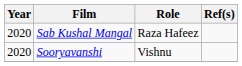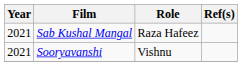Sab Kushal Mangal | Year: 2020 -> 2021
Sooryavanshi | Year: 2020 -> 2021
